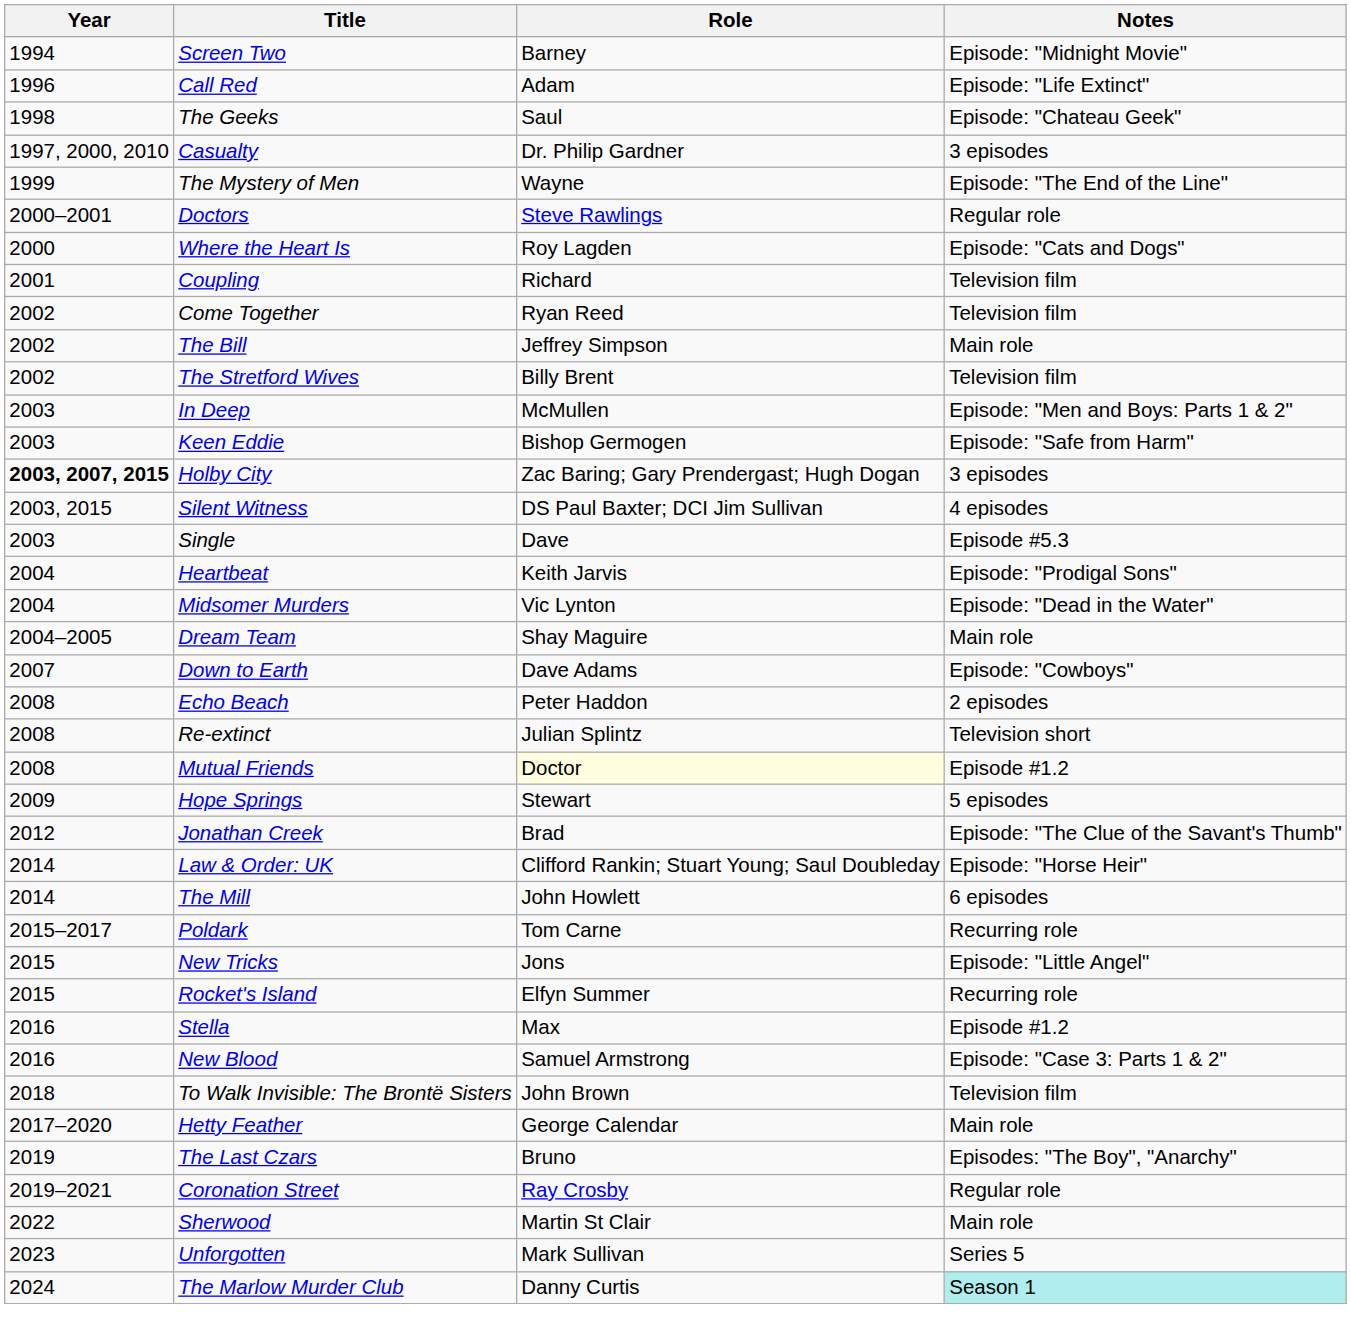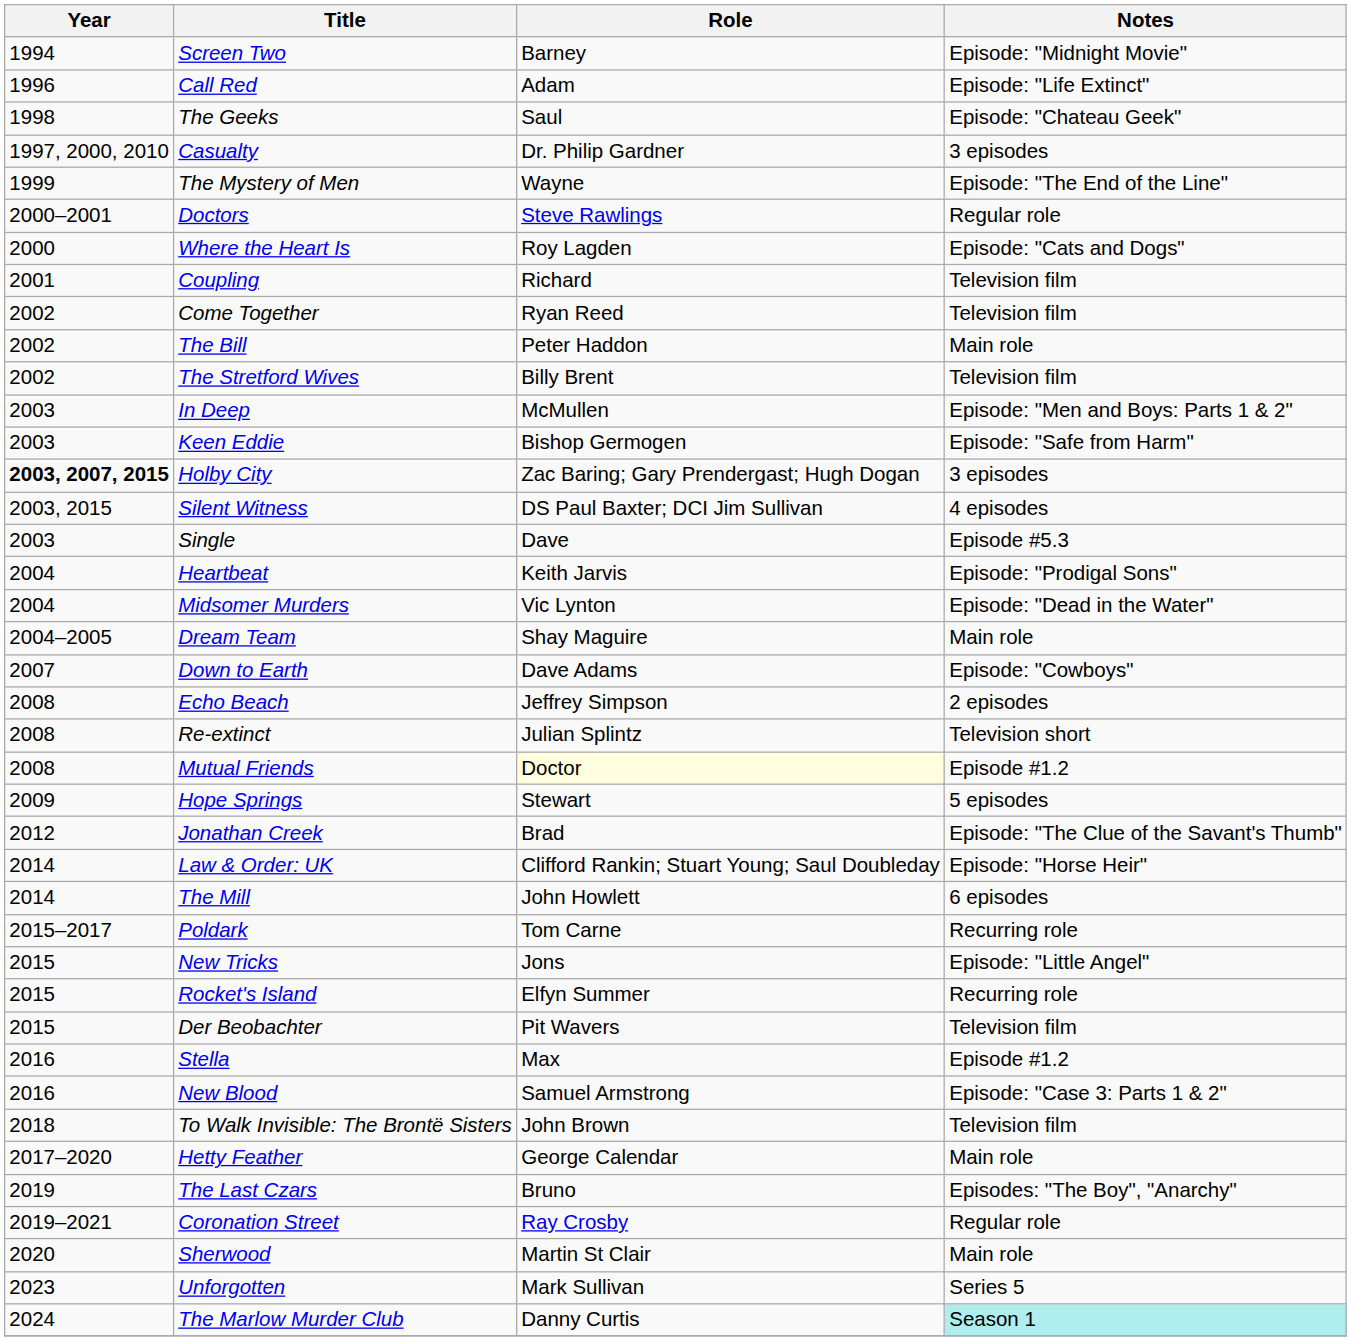The Bill | Role: Jeffrey Simpson -> Peter Haddon
Echo Beach | Role: Peter Haddon -> Jeffrey Simpson
+ row: 2015 | Der Beobachter | Pit Wavers | Television film
Sherwood | Year: 2022 -> 2020
